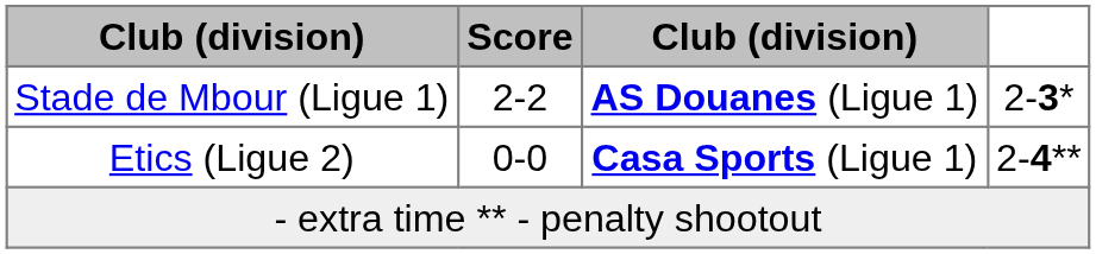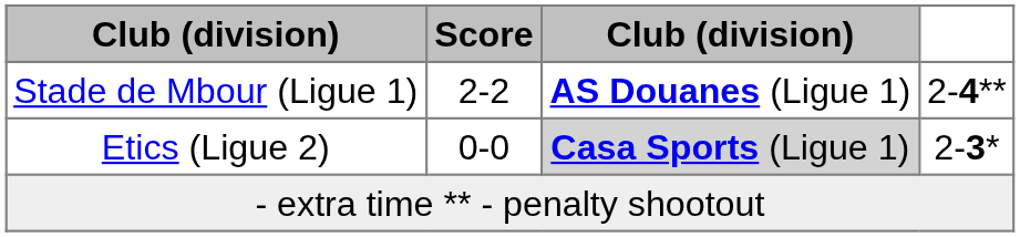Stade de Mbour (Ligue 1) | column 4: 2-3* -> 2-4**
Etics (Ligue 2) | column 3: no background -> lightgrey background
Etics (Ligue 2) | column 4: 2-4** -> 2-3*
